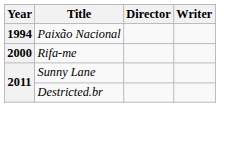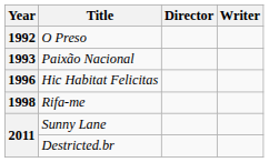+ row: 1992 | O Preso
Paixão Nacional | Year: 1994 -> 1993
+ row: 1996 | Hic Habitat Felicitas
Rifa-me | Year: 2000 -> 1998
